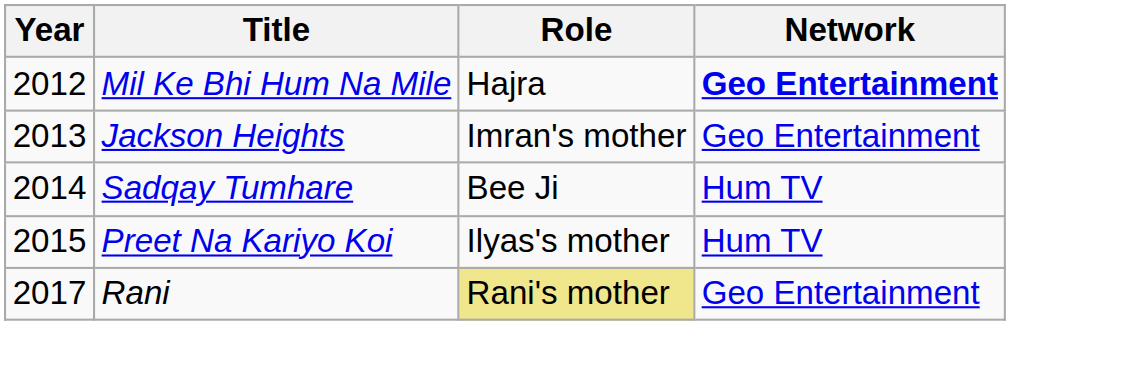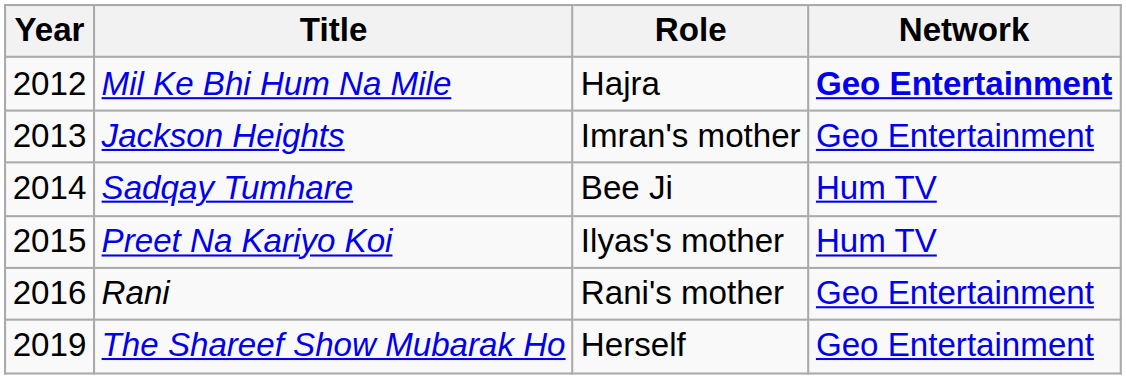Rani | Year: 2017 -> 2016
Rani | Role: khaki background -> no background
+ row: 2019 | The Shareef Show Mubarak Ho | Herself | Geo Entertainment
